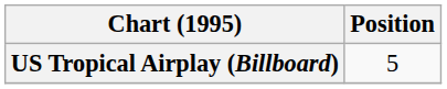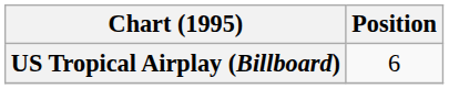US Tropical Airplay (Billboard) | Position: 5 -> 6
